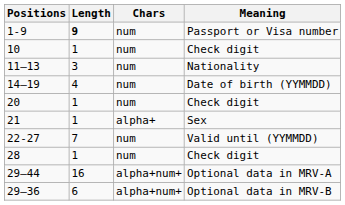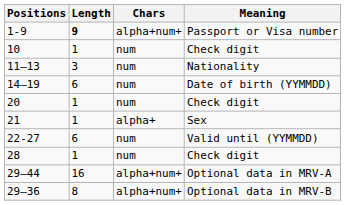1-9 | Chars: num -> alpha+num+
14–19 | Length: 4 -> 6
22-27 | Length: 7 -> 6
29–36 | Length: 6 -> 8
